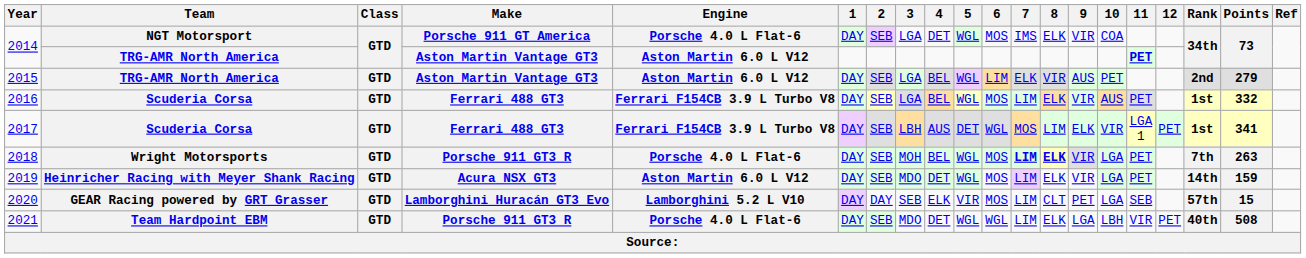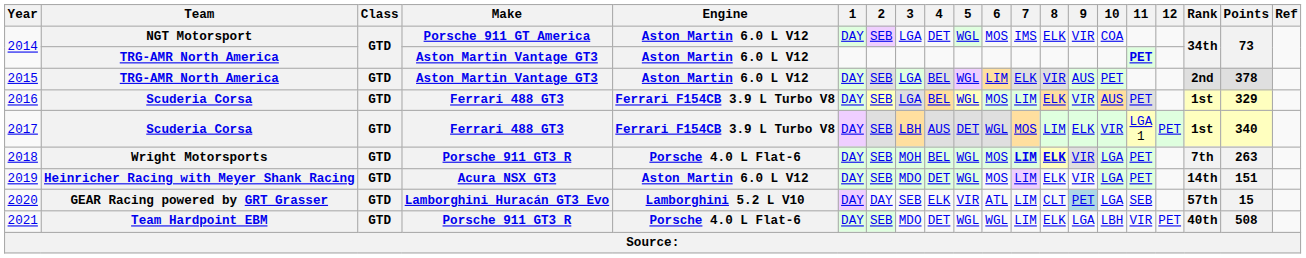2014 / NGT Motorsport | Engine: Porsche 4.0 L Flat-6 -> Aston Martin 6.0 L V12
2015 | Points: 279 -> 378
2016 | Points: 332 -> 329
2017 | Points: 341 -> 340
2019 | Points: 159 -> 151
2020 | 6: MOS -> ATL
2020 | 9: no background -> lightblue background
